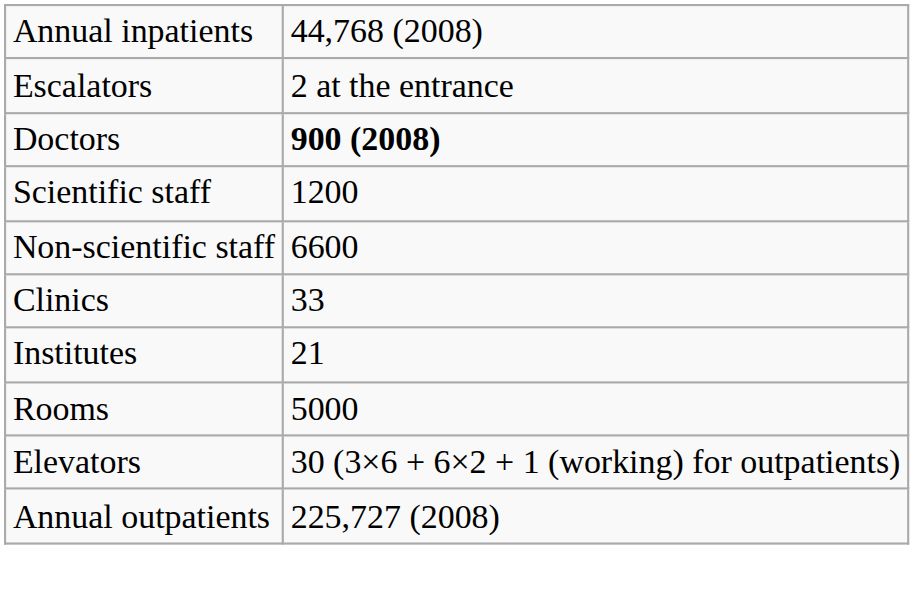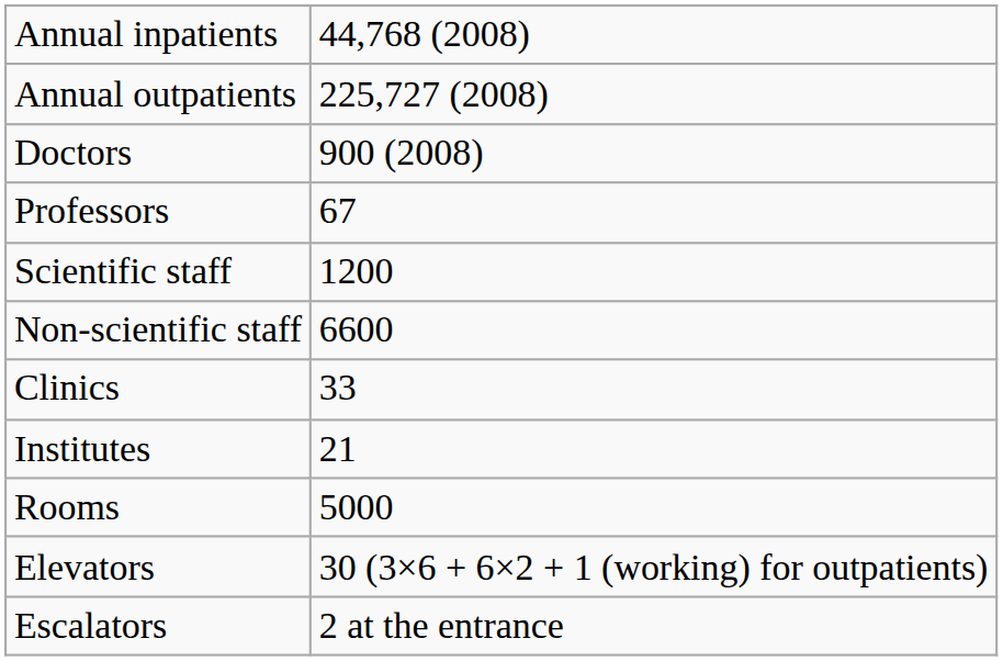rows swapped: Annual outpatients <-> Escalators
Doctors | column 2: bold -> normal
+ row: Professors | 67
